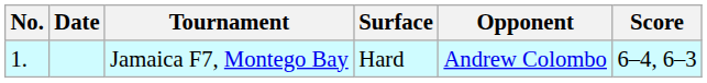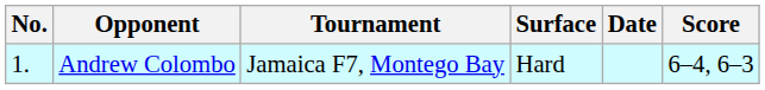columns swapped: Date <-> Opponent
